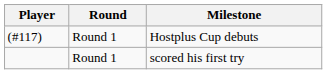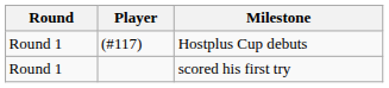columns swapped: Round <-> Player
